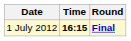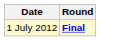- column: Time | 16:15
